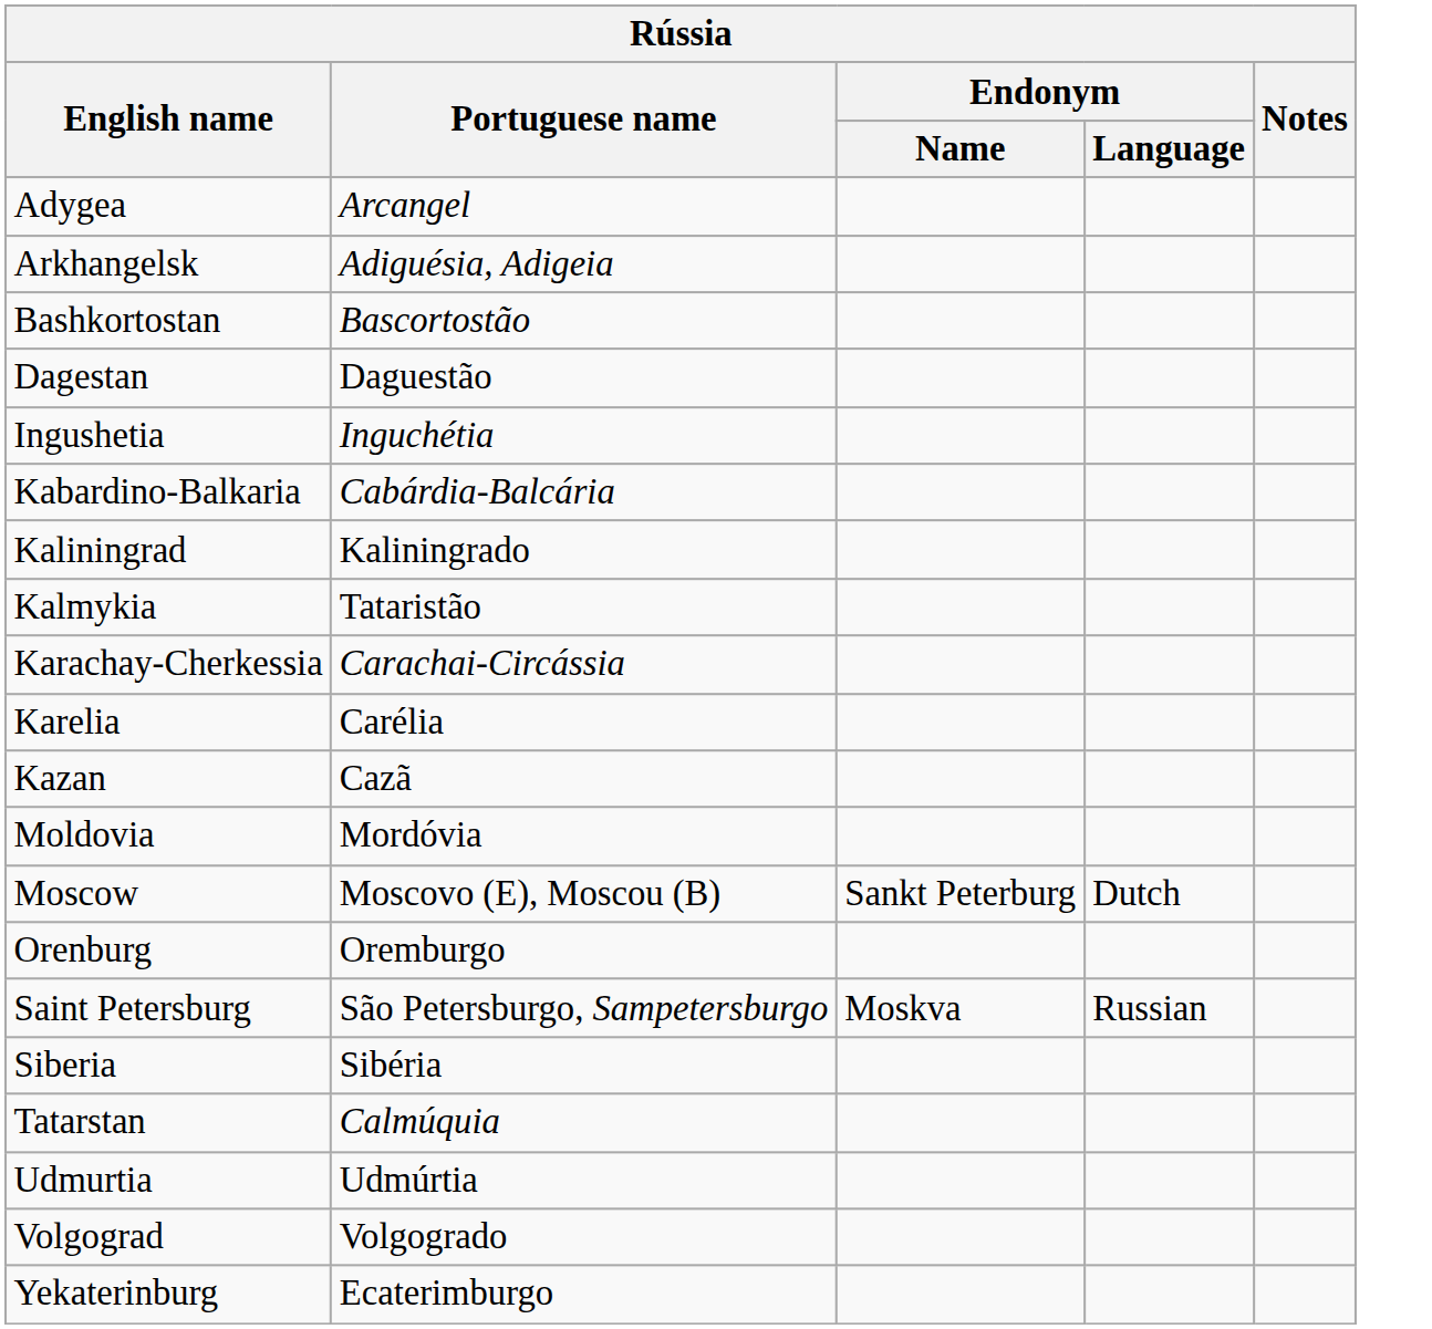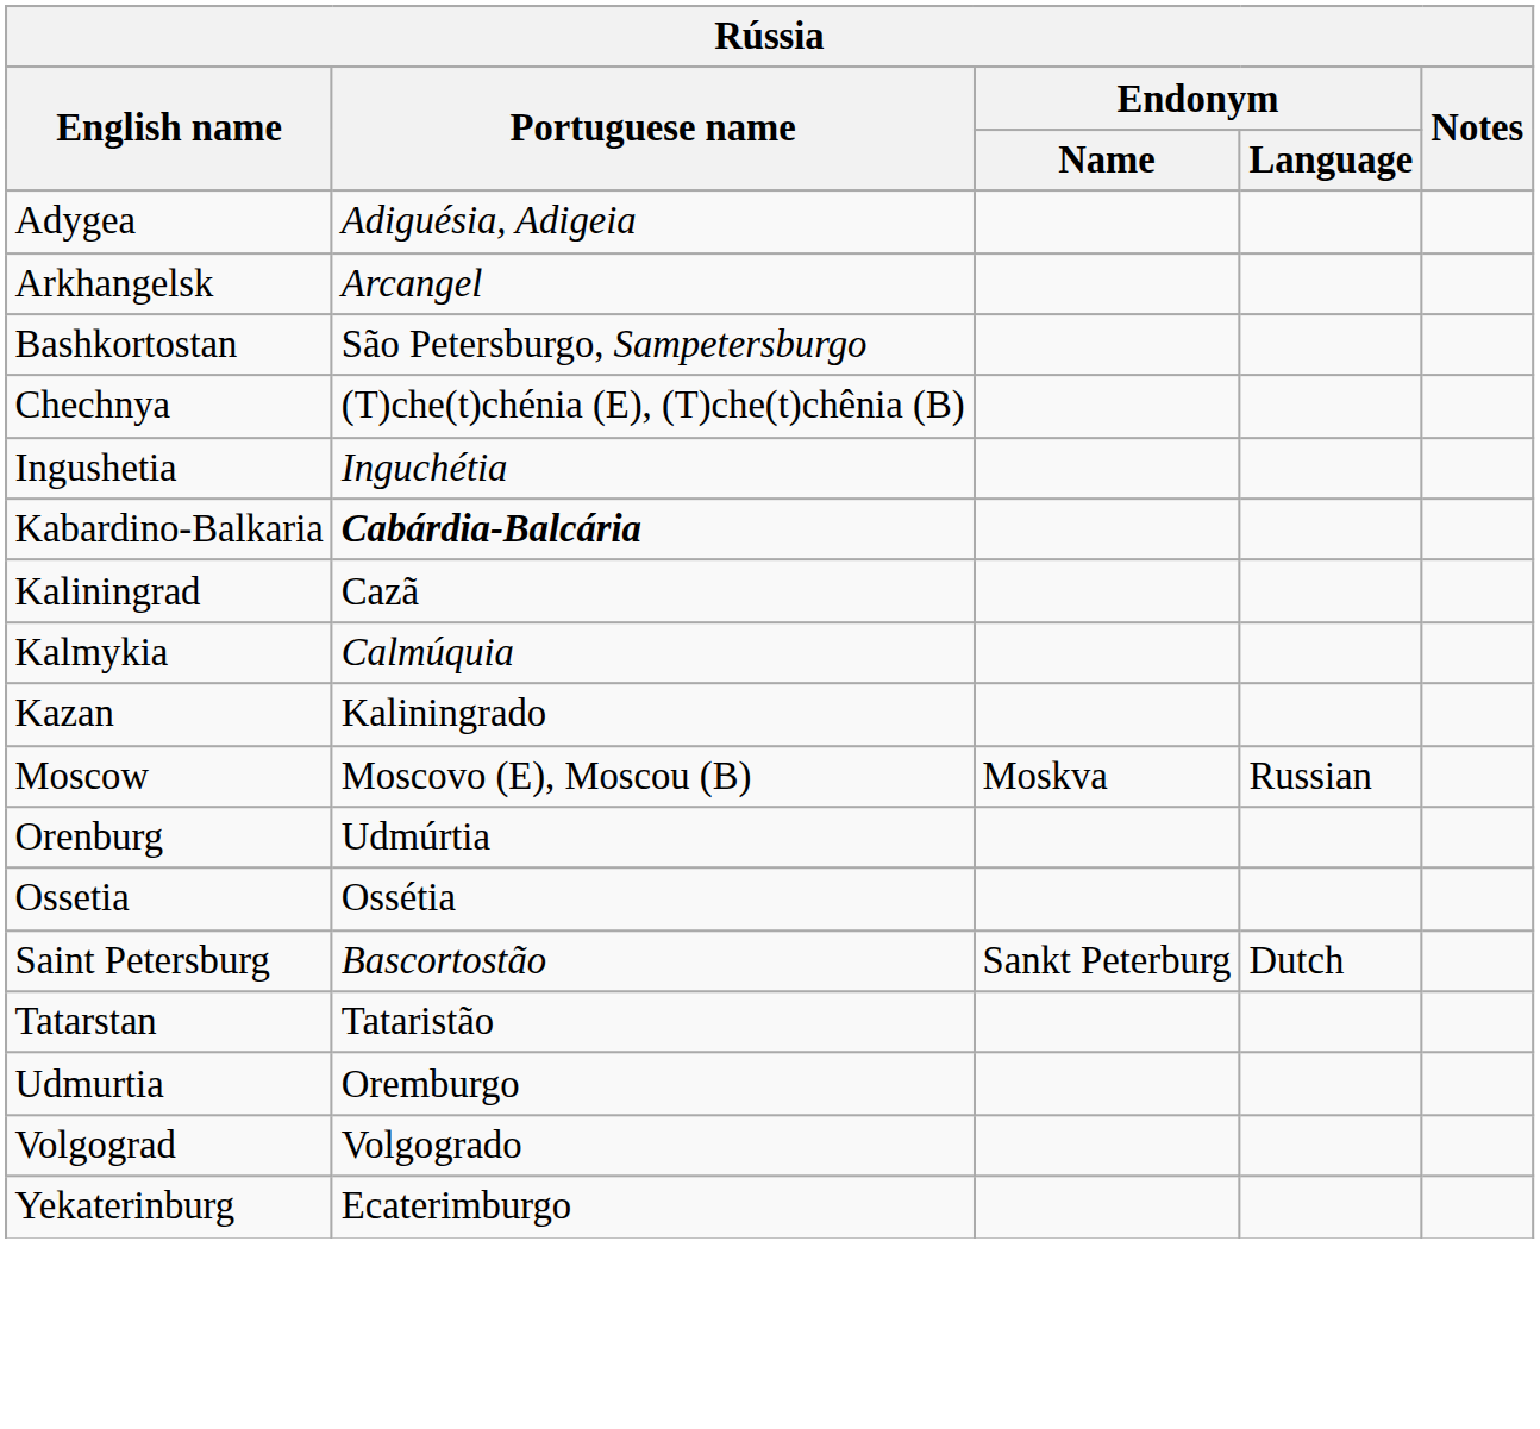Adygea | Portuguese name: Arcangel -> Adiguésia, Adigeia
Arkhangelsk | Portuguese name: Adiguésia, Adigeia -> Arcangel
Bashkortostan | Portuguese name: Bascortostão -> São Petersburgo, Sampetersburgo
+ row: Chechnya | (T)che(t)chénia (E), (T)che(t)chênia (B)
- row: Dagestan | Daguestão
Kabardino-Balkaria | Portuguese name: normal -> bold
Kaliningrad | Portuguese name: Kaliningrado -> Cazã
Kalmykia | Portuguese name: Tataristão -> Calmúquia
- row: Karachay-Cherkessia | Carachai-Circássia
- row: Karelia | Carélia
Kazan | Portuguese name: Cazã -> Kaliningrado
- row: Moldovia | Mordóvia
Moscow | Endonym / Name: Sankt Peterburg -> Moskva
Moscow | Endonym / Language: Dutch -> Russian
Orenburg | Portuguese name: Oremburgo -> Udmúrtia
+ row: Ossetia | Ossétia
Saint Petersburg | Portuguese name: São Petersburgo, Sampetersburgo -> Bascortostão
Saint Petersburg | Endonym / Name: Moskva -> Sankt Peterburg
Saint Petersburg | Endonym / Language: Russian -> Dutch
- row: Siberia | Sibéria
Tatarstan | Portuguese name: Calmúquia -> Tataristão
Udmurtia | Portuguese name: Udmúrtia -> Oremburgo
